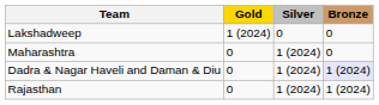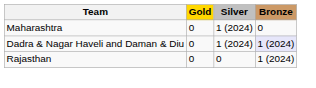- row: Lakshadweep | 1 (2024) | 0 | 0
Rajasthan | Silver: 1 (2024) -> 0
